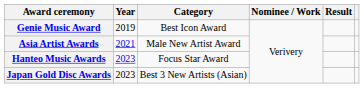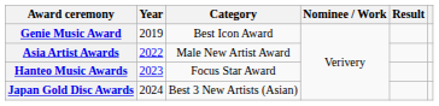Asia Artist Awards | Year: 2021 -> 2022
Japan Gold Disc Awards | Year: 2023 -> 2024
